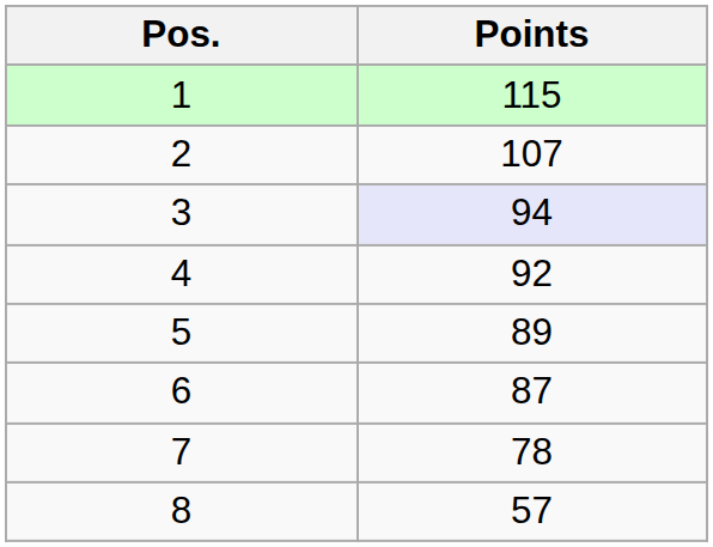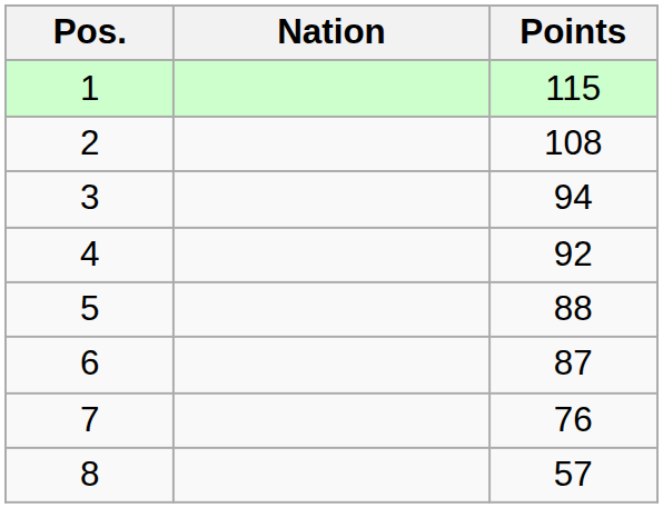+ column: Nation
2 | Points: 107 -> 108
3 | Points: lavender background -> no background
5 | Points: 89 -> 88
7 | Points: 78 -> 76
